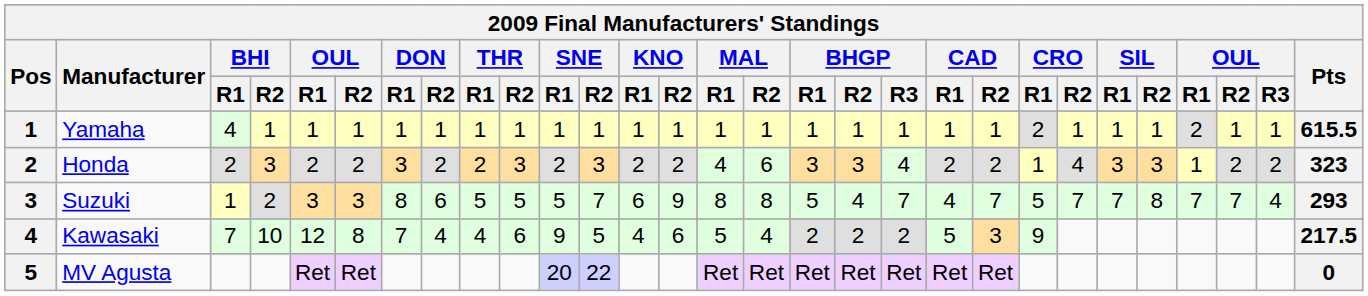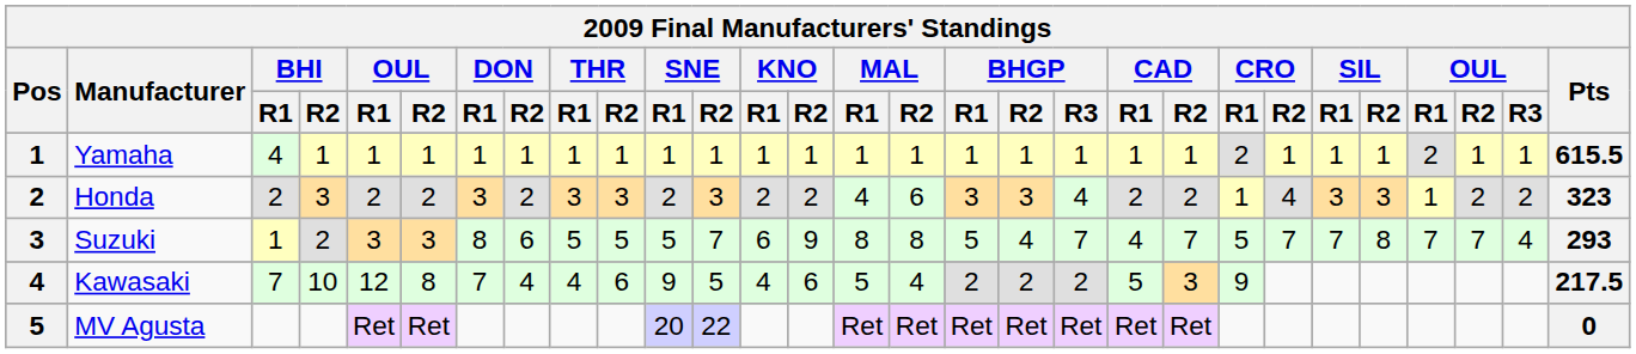Honda | THR / R1: 2 -> 3
